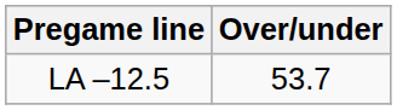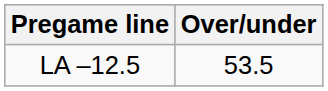LA –12.5 | Over/under: 53.7 -> 53.5
